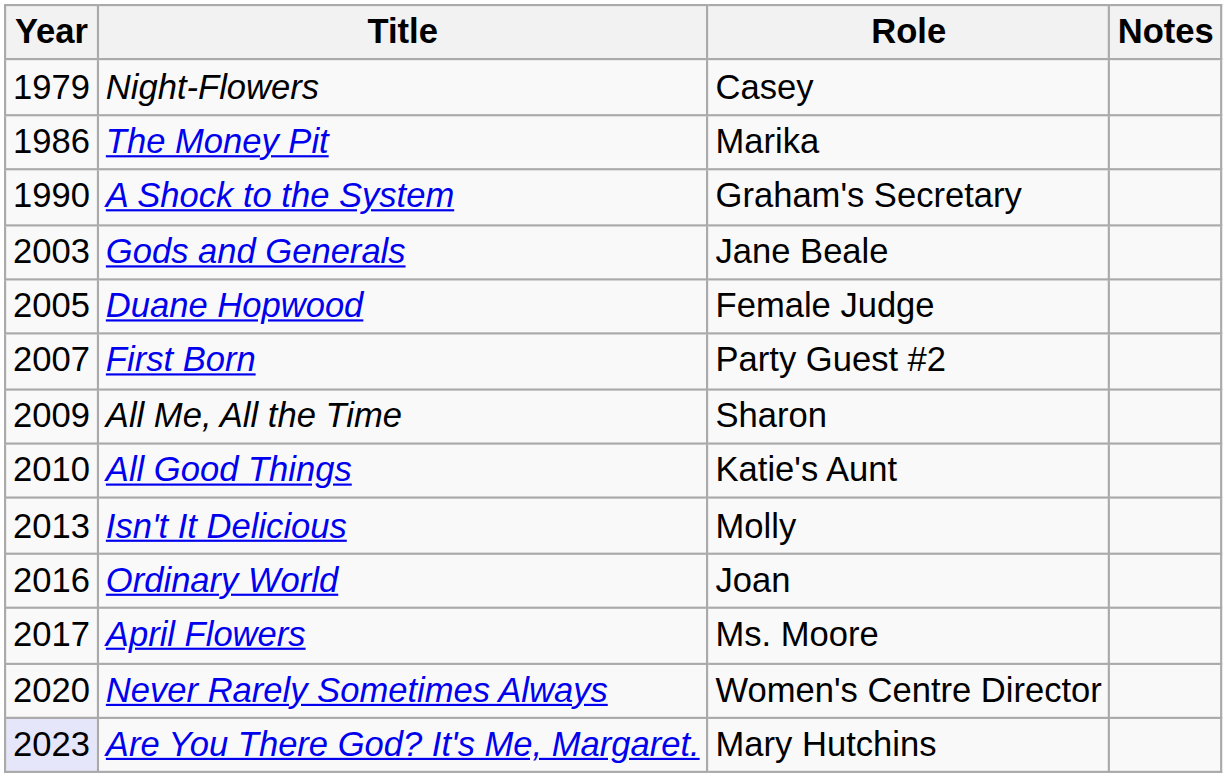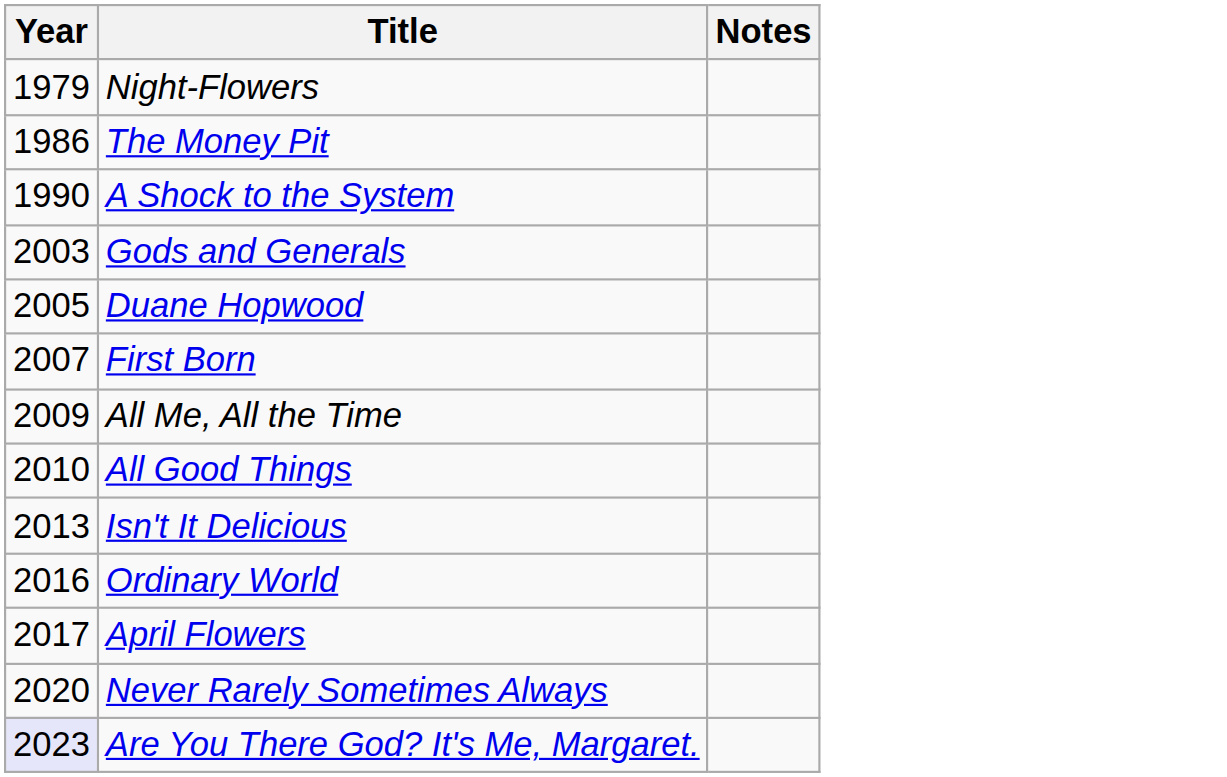- column: Role | Casey | Marika | Graham's Secretary | Jane Beale | Female Judge | Party Guest #2 | Sharon | Katie's Aunt | Molly | Joan | Ms. Moore | Women's Centre Director | Mary Hutchins
